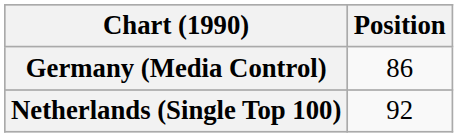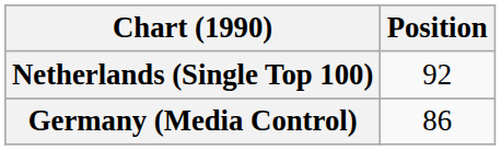rows swapped: Germany (Media Control) <-> Netherlands (Single Top 100)
